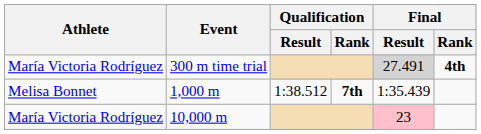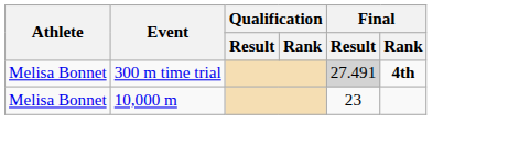300 m time trial | Athlete: María Victoria Rodríguez -> Melisa Bonnet
- row: Melisa Bonnet | 1,000 m | 1:38.512 | 7th | 1:35.439
10,000 m | Athlete: María Victoria Rodríguez -> Melisa Bonnet
10,000 m | Final / Result: pink background -> no background
